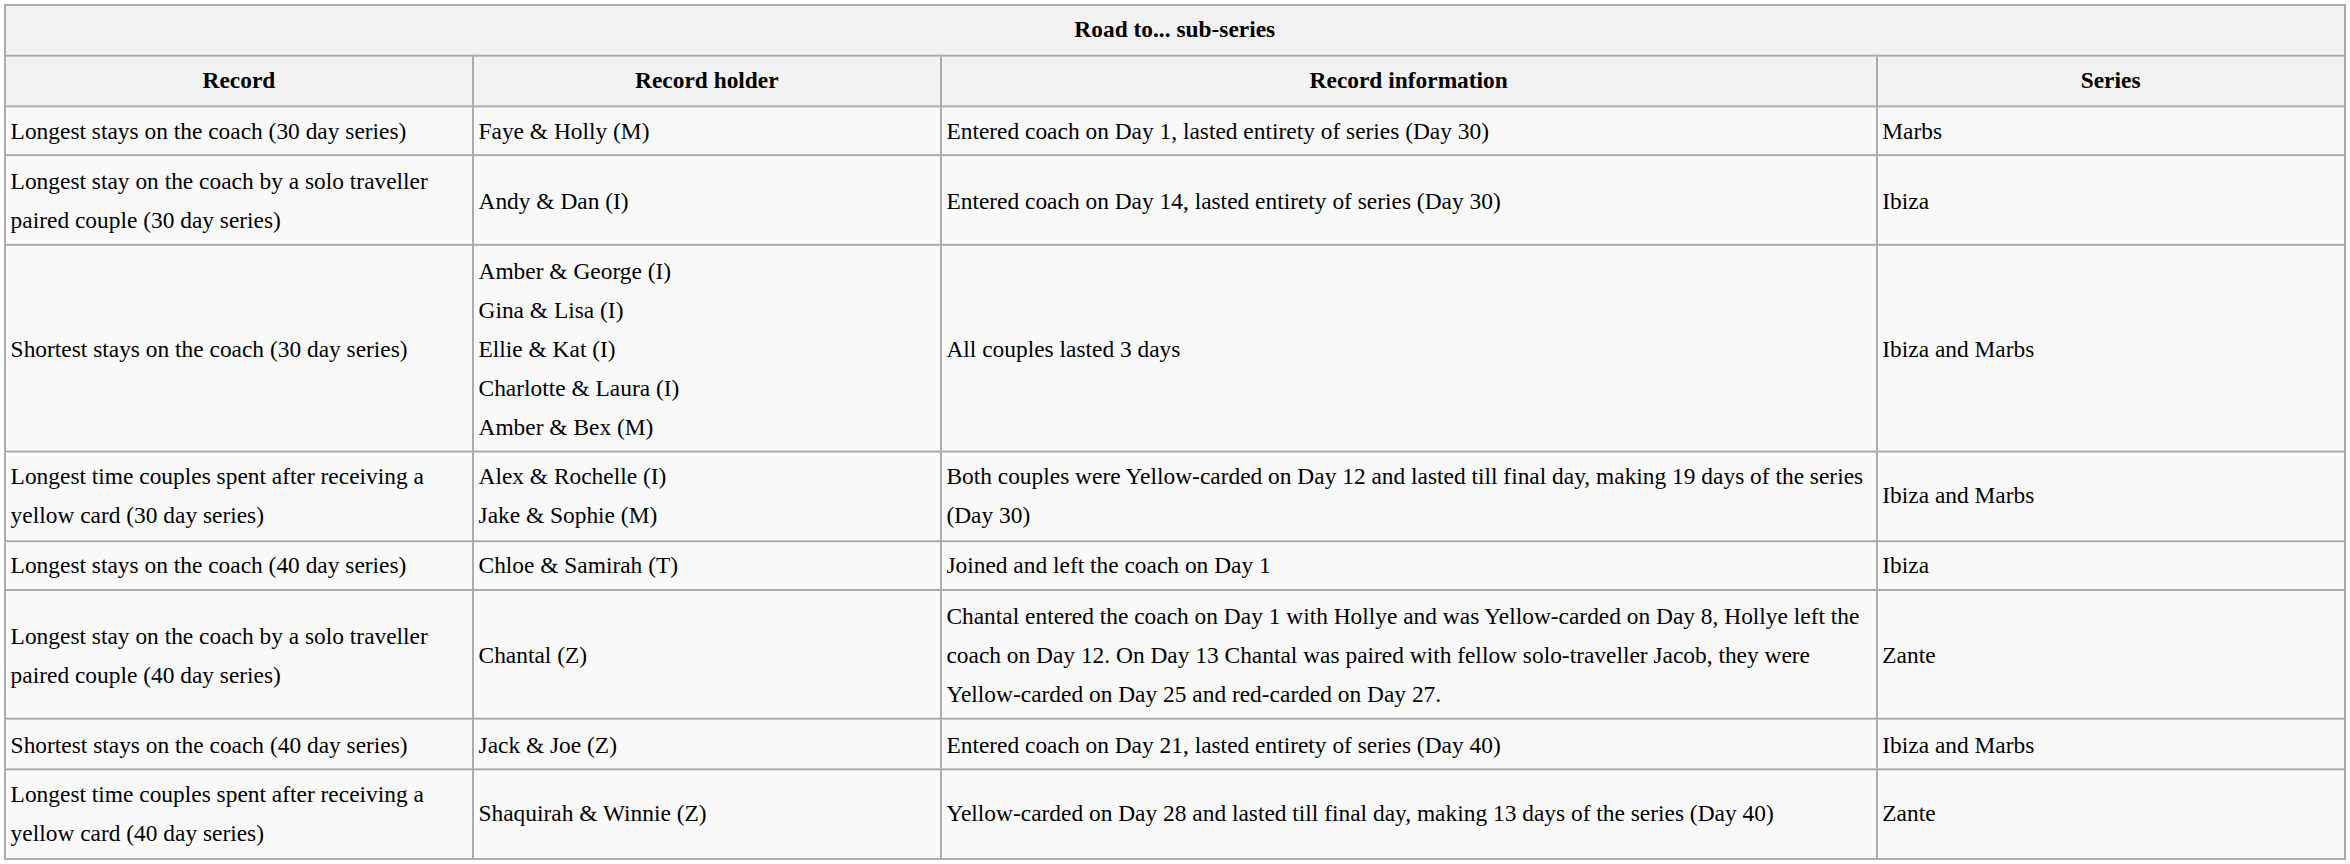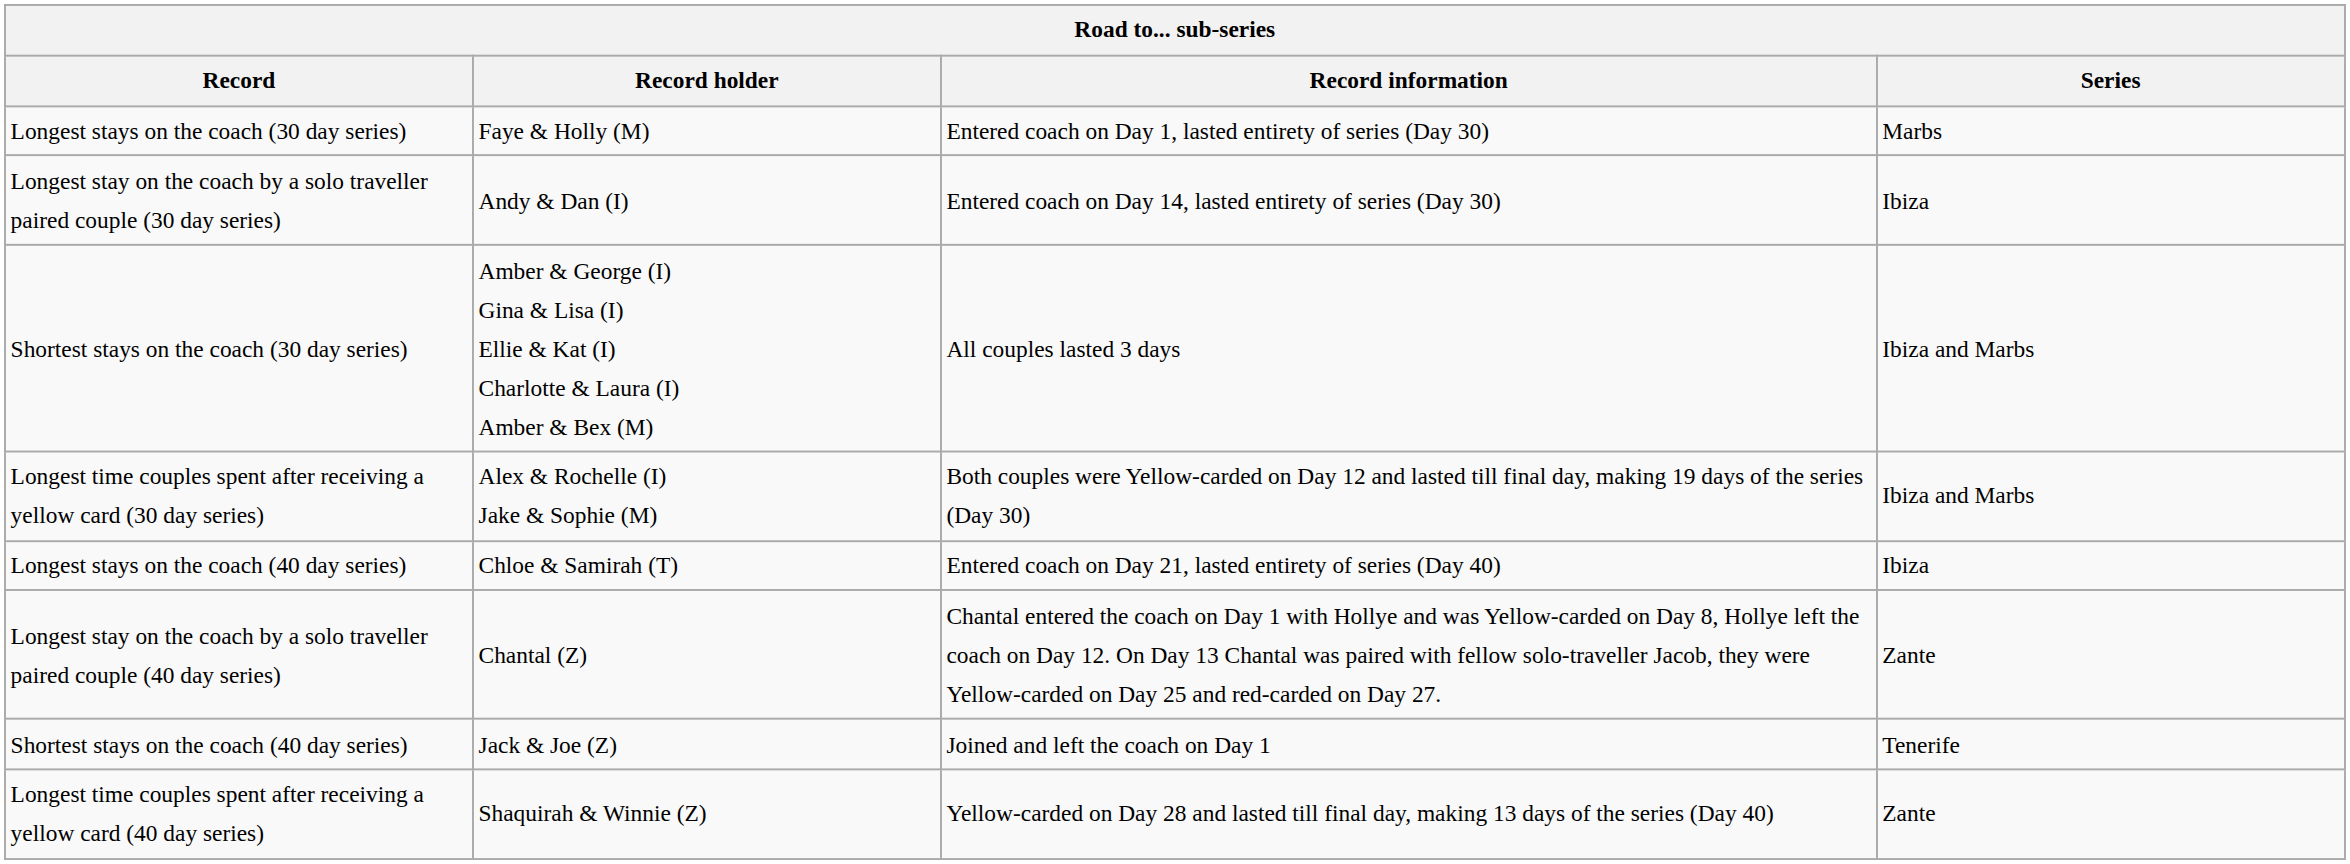Longest stays on the coach (40 day series) | Record information: Joined and left the coach on Day 1 -> Entered coach on Day 21, lasted entirety of series (Day 40)
Shortest stays on the coach (40 day series) | Record information: Entered coach on Day 21, lasted entirety of series (Day 40) -> Joined and left the coach on Day 1
Shortest stays on the coach (40 day series) | Series: Ibiza and Marbs -> Tenerife
